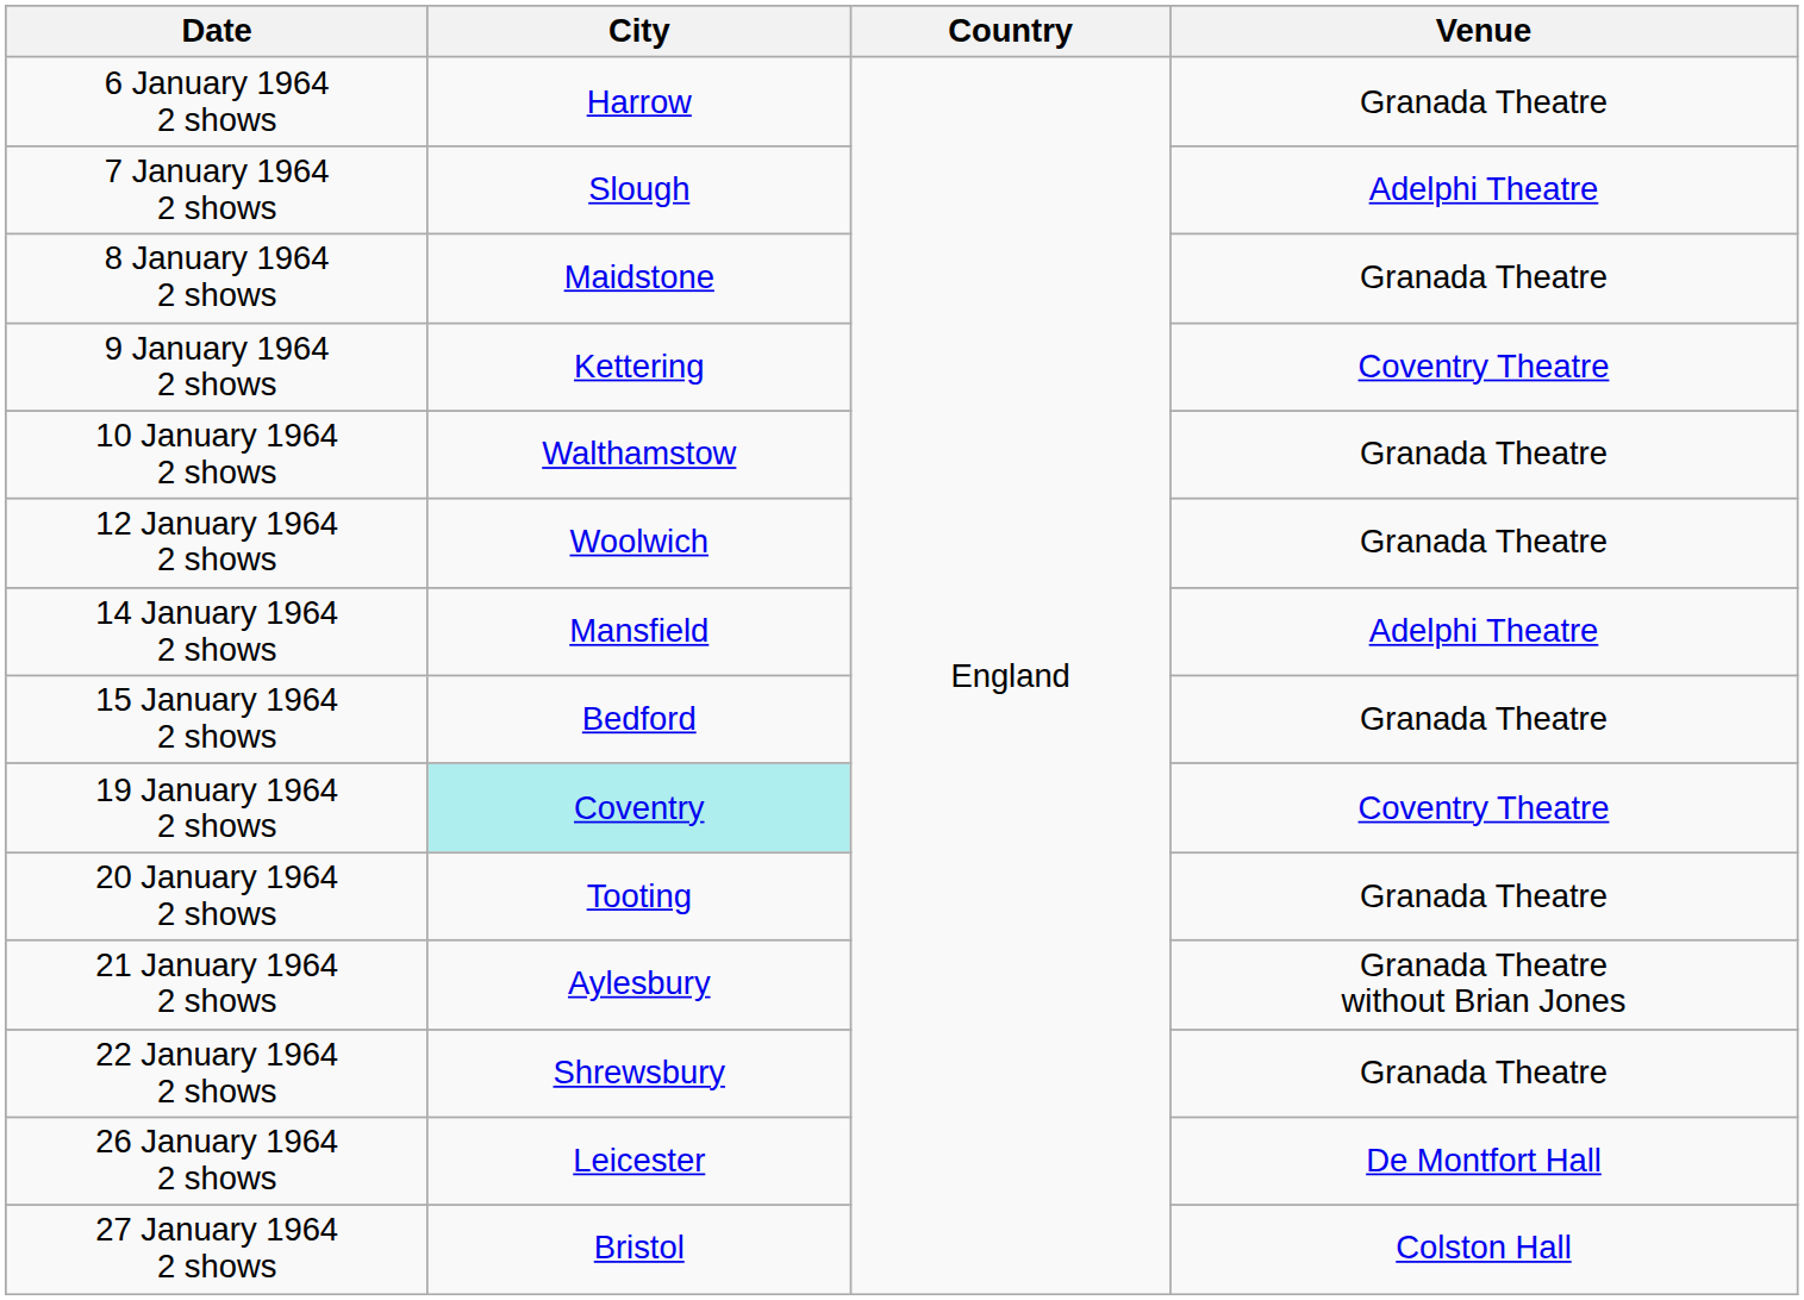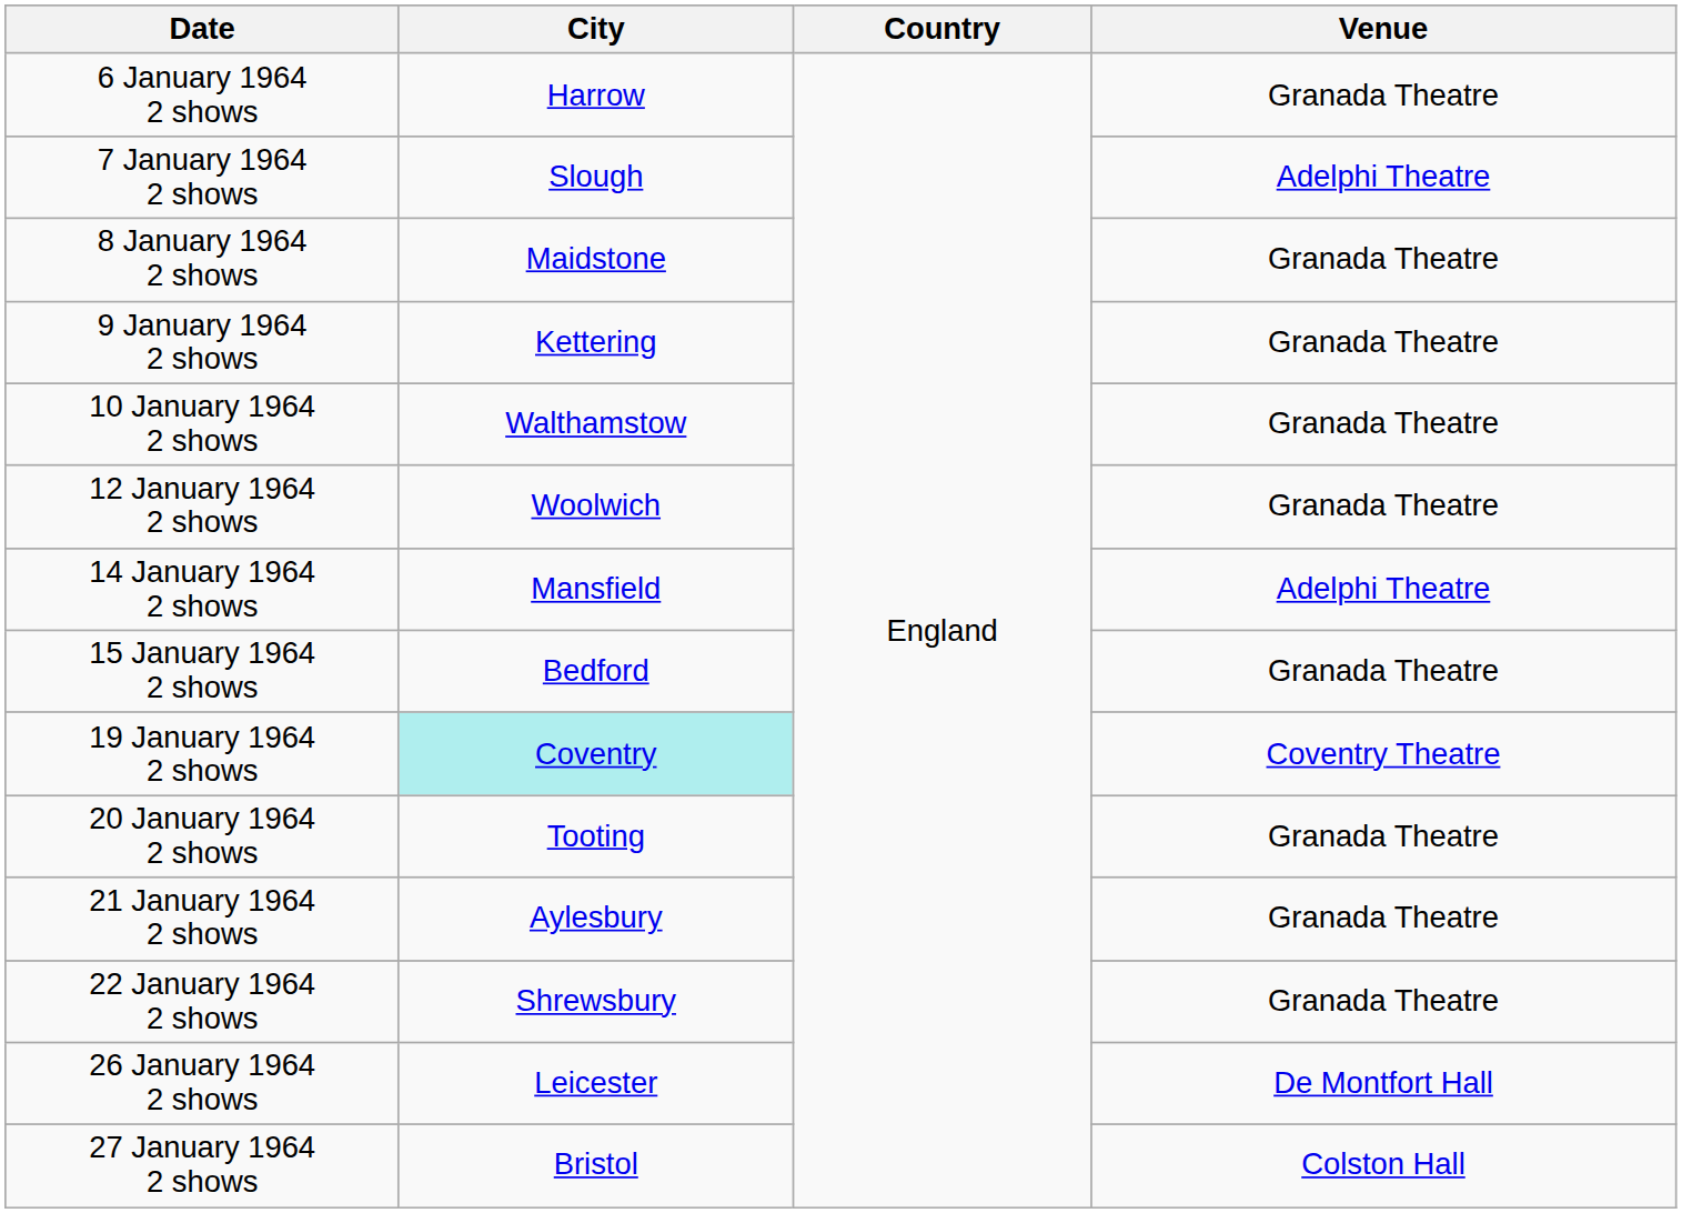9 January 1964 2 shows | Venue: Coventry Theatre -> Granada Theatre
21 January 1964 2 shows | Venue: Granada Theatre without Brian Jones -> Granada Theatre
